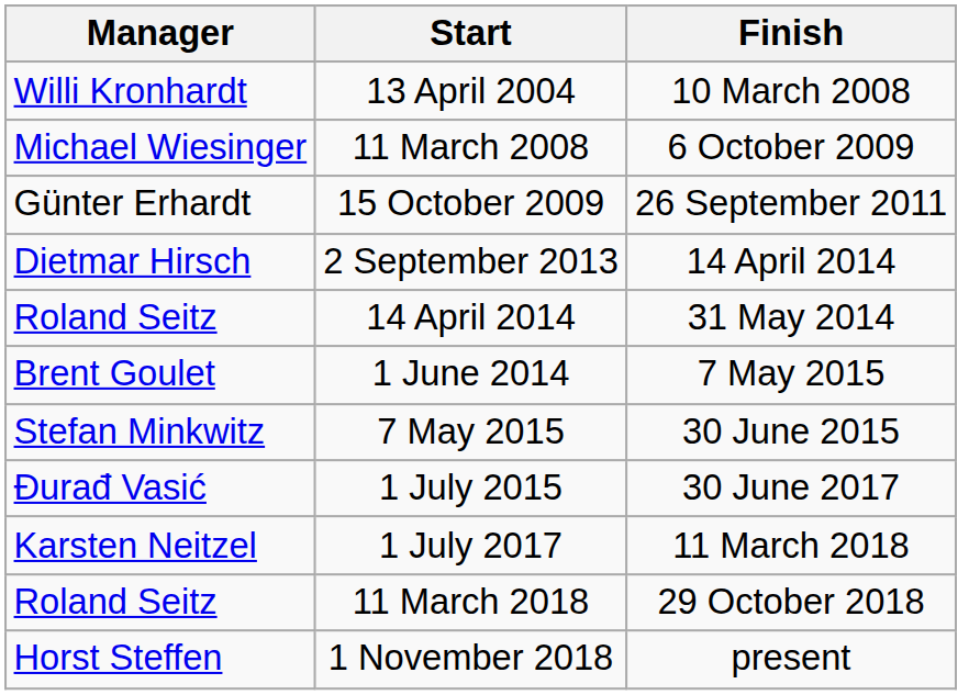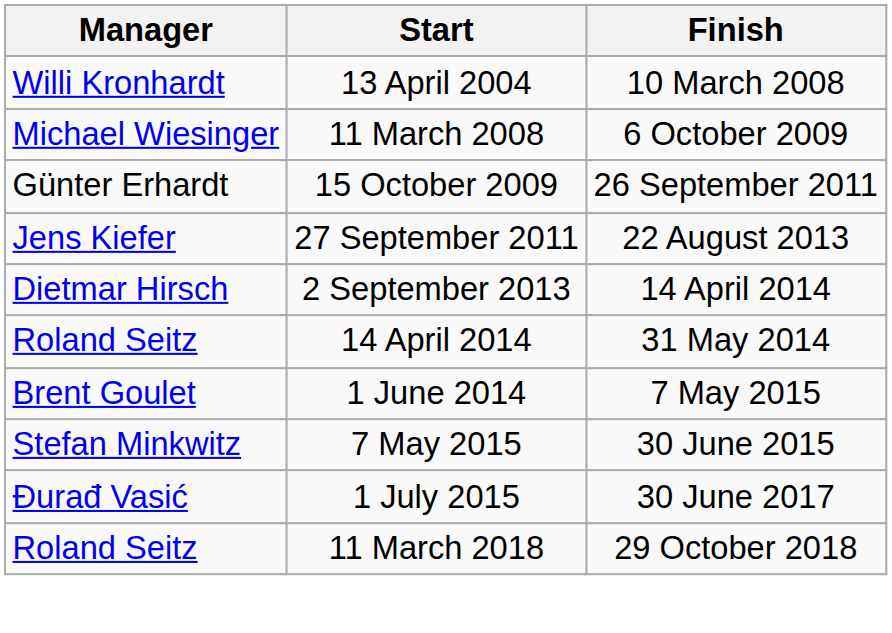+ row: Jens Kiefer | 27 September 2011 | 22 August 2013
- row: Karsten Neitzel | 1 July 2017 | 11 March 2018
- row: Horst Steffen | 1 November 2018 | present
